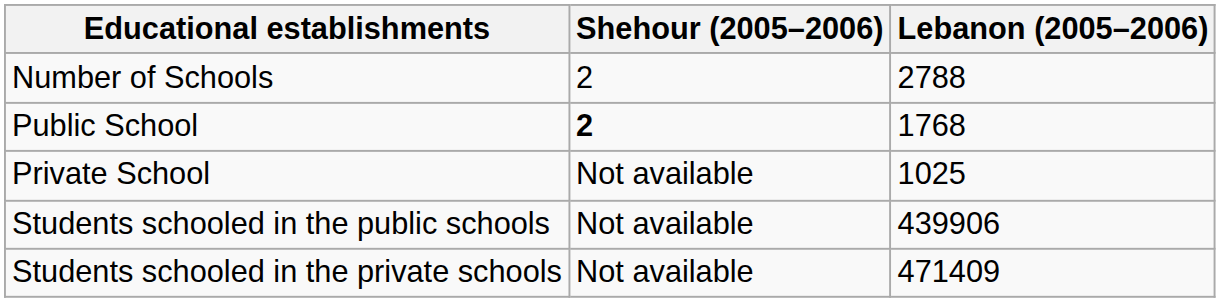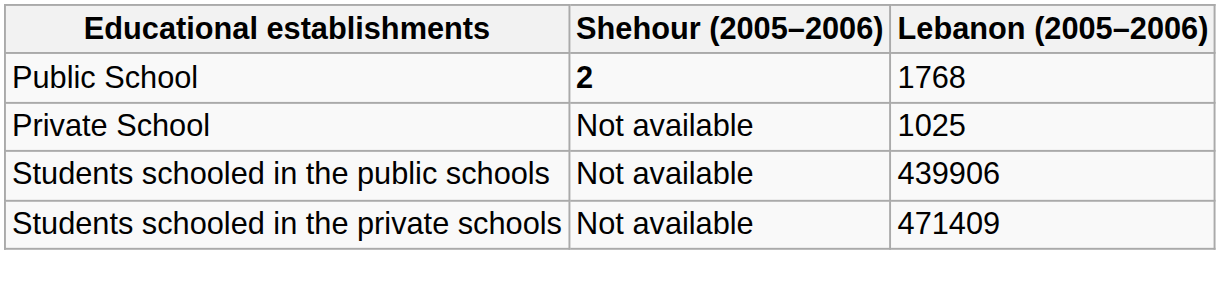- row: Number of Schools | 2 | 2788
